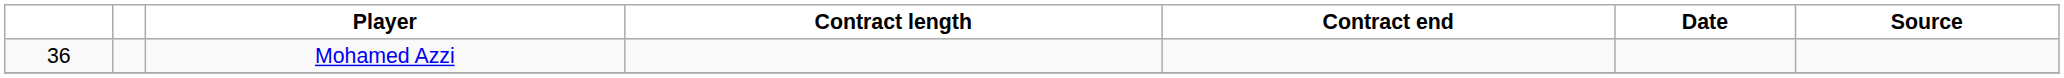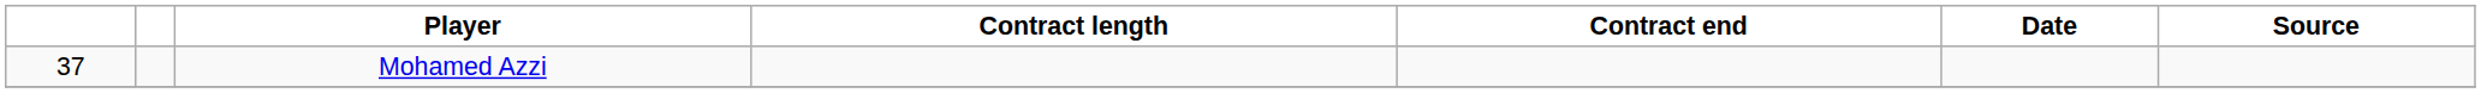Mohamed Azzi | column 1: 36 -> 37
